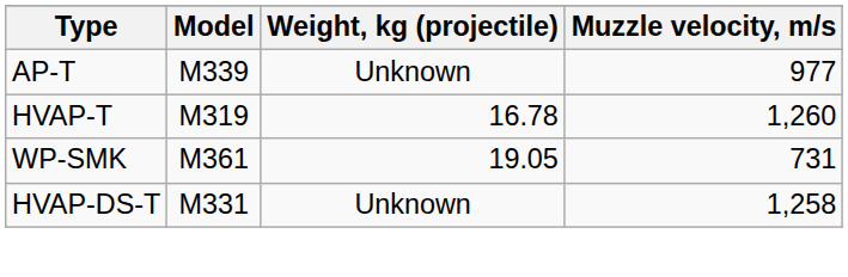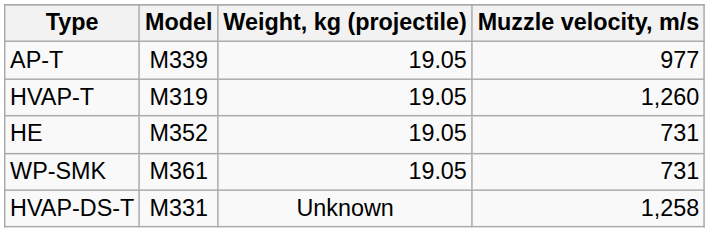AP-T | Weight, kg (projectile): Unknown -> 19.05
HVAP-T | Weight, kg (projectile): 16.78 -> 19.05
+ row: HE | M352 | 19.05 | 731
